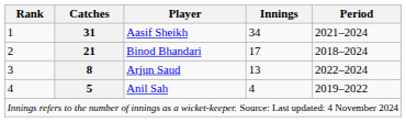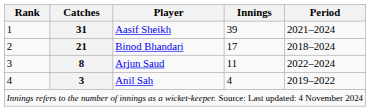Aasif Sheikh | Innings: 34 -> 39
Arjun Saud | Innings: 13 -> 11
Anil Sah | Catches: 5 -> 3
